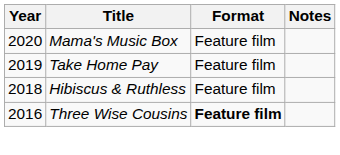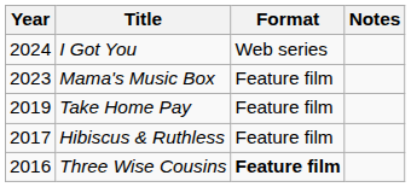+ row: 2024 | I Got You | Web series
Mama's Music Box | Year: 2020 -> 2023
Hibiscus & Ruthless | Year: 2018 -> 2017
